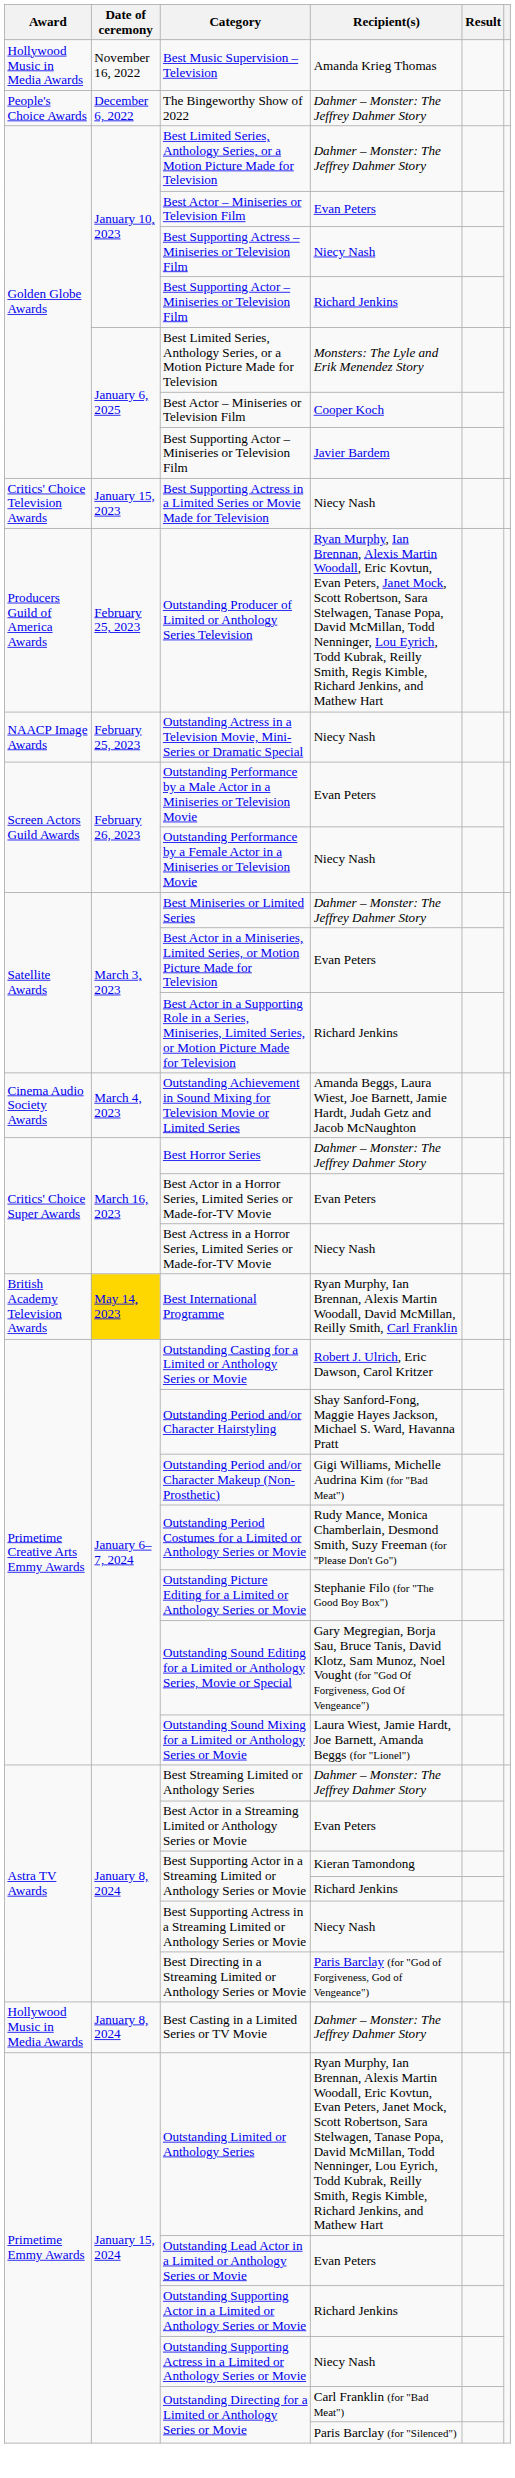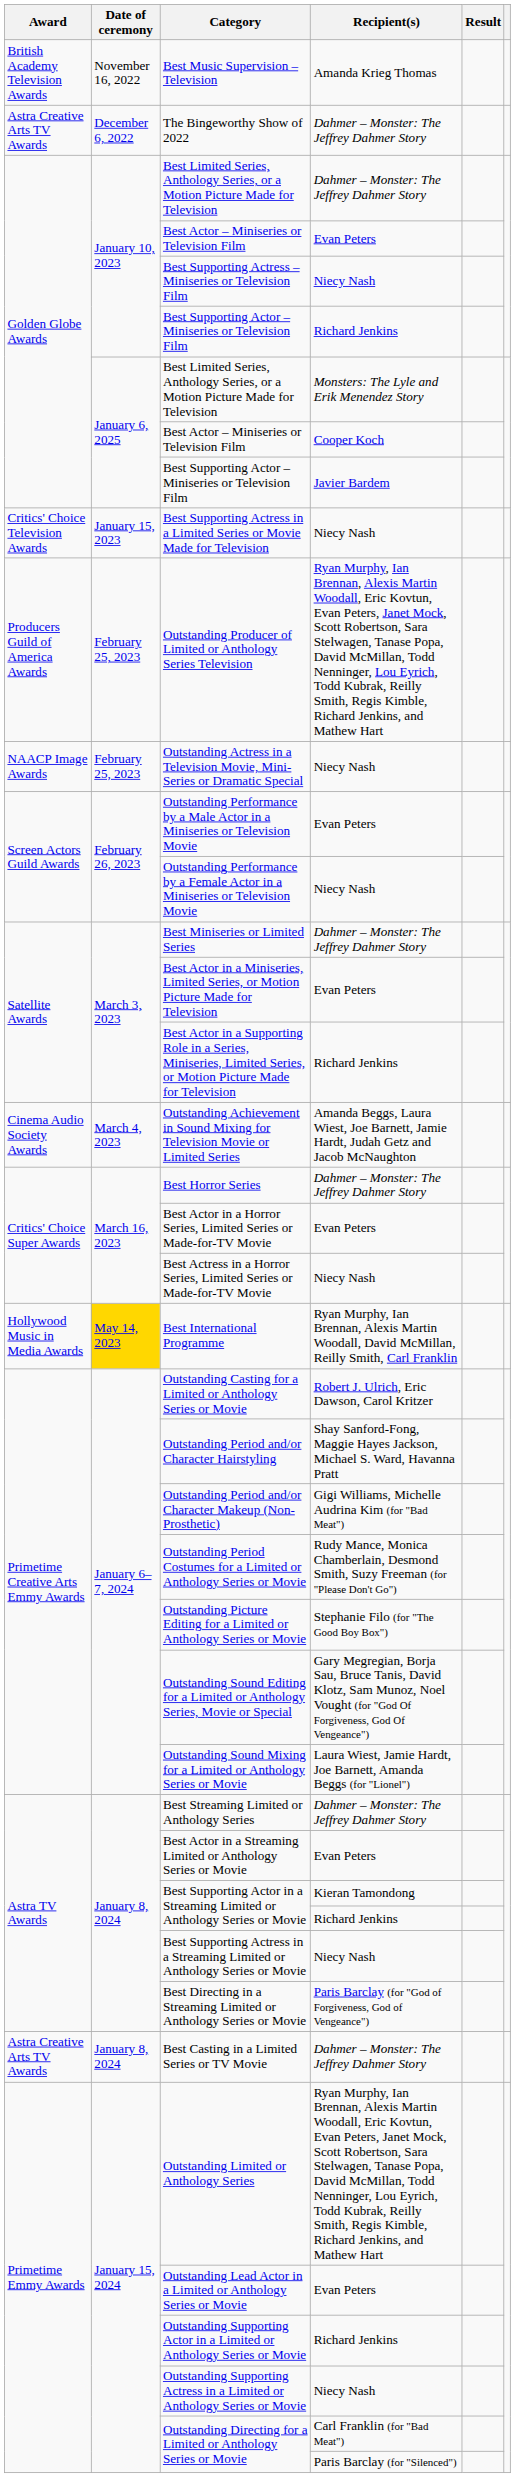Best Music Supervision – Television | Award: Hollywood Music in Media Awards -> British Academy Television Awards
The Bingeworthy Show of 2022 | Award: People's Choice Awards -> Astra Creative Arts TV Awards
Best International Programme | Award: British Academy Television Awards -> Hollywood Music in Media Awards
Best Casting in a Limited Series or TV Movie | Award: Hollywood Music in Media Awards -> Astra Creative Arts TV Awards
